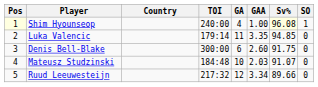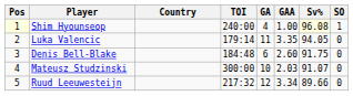Luka Valencic | Sv%: 94.85 -> 94.05
Denis Bell-Blake | TOI: 300:00 -> 184:48
Mateusz Studzinski | TOI: 184:48 -> 300:00
